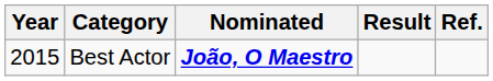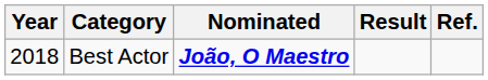Best Actor | Year: 2015 -> 2018
